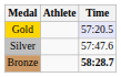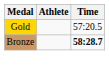Gold | Time: lavender background -> no background
- row: Silver | 57:47.6
